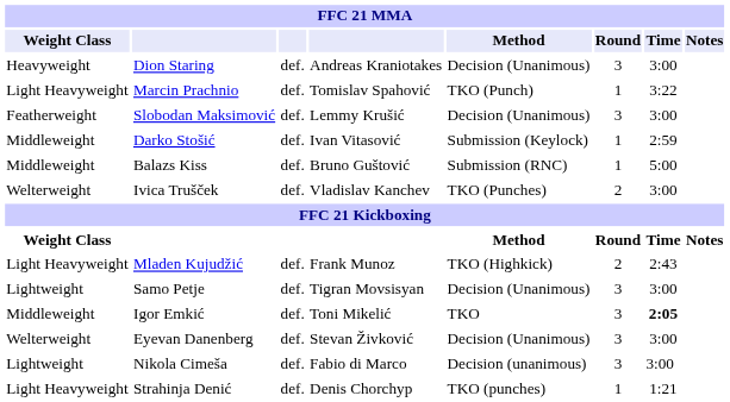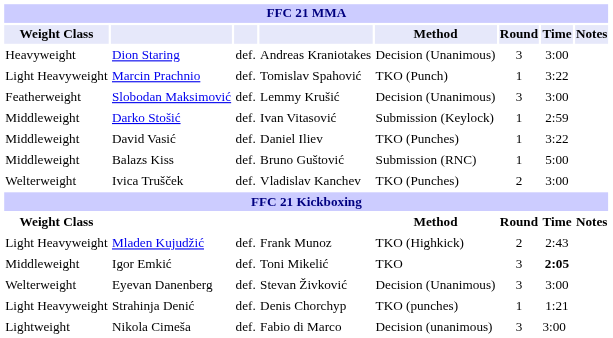+ row: Middleweight | David Vasić | def. | Daniel Iliev | TKO (Punches) | 1 | 3:22
- row: Lightweight | Samo Petje | def. | Tigran Movsisyan | Decision (Unanimous) | 3 | 3:00
rows swapped: Strahinja Denić <-> Nikola Cimeša
